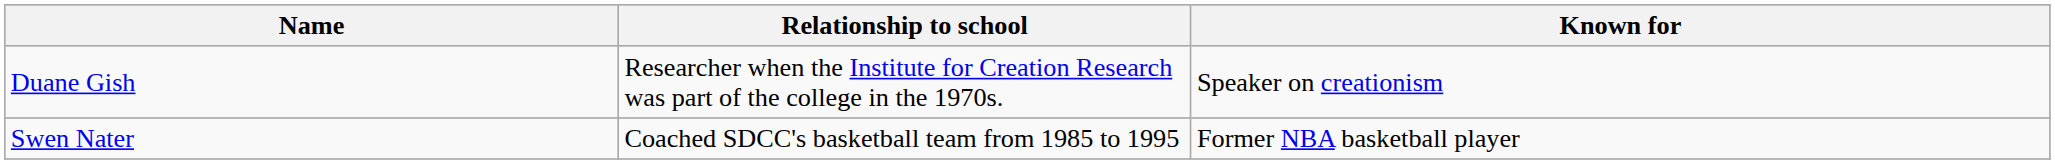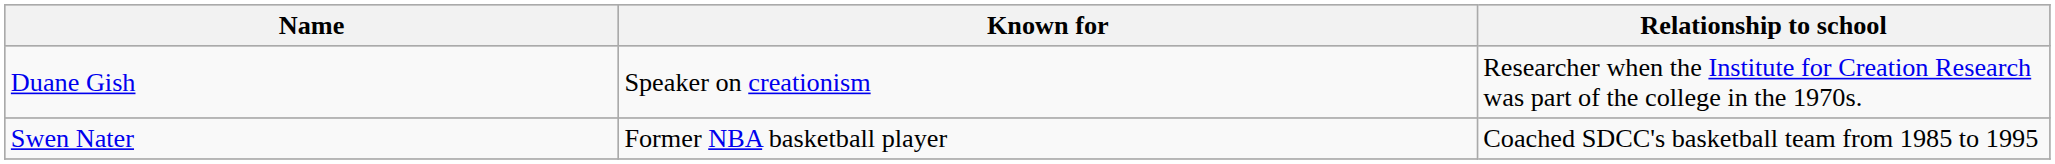columns swapped: Known for <-> Relationship to school
